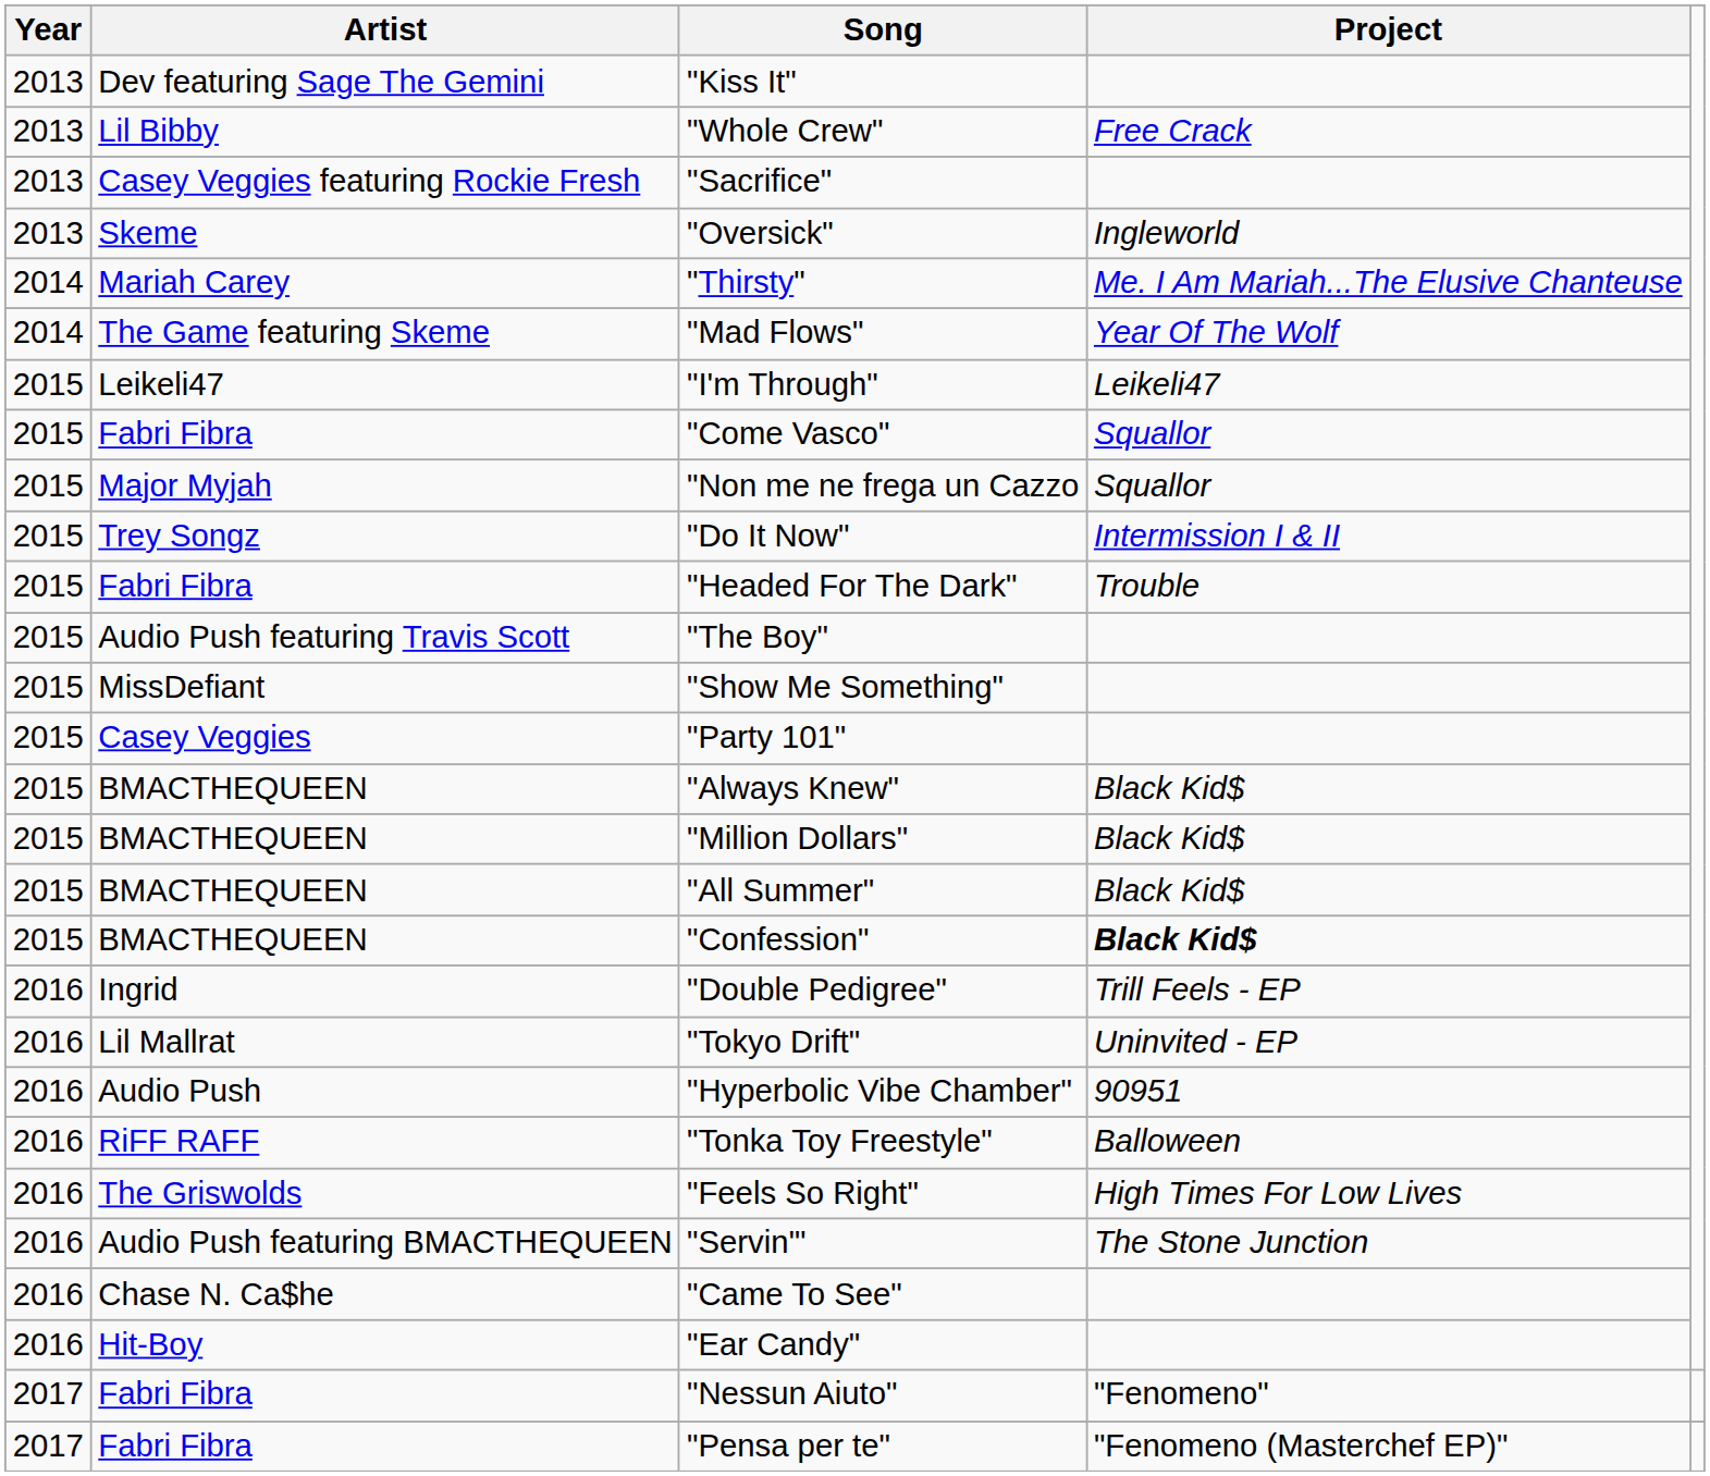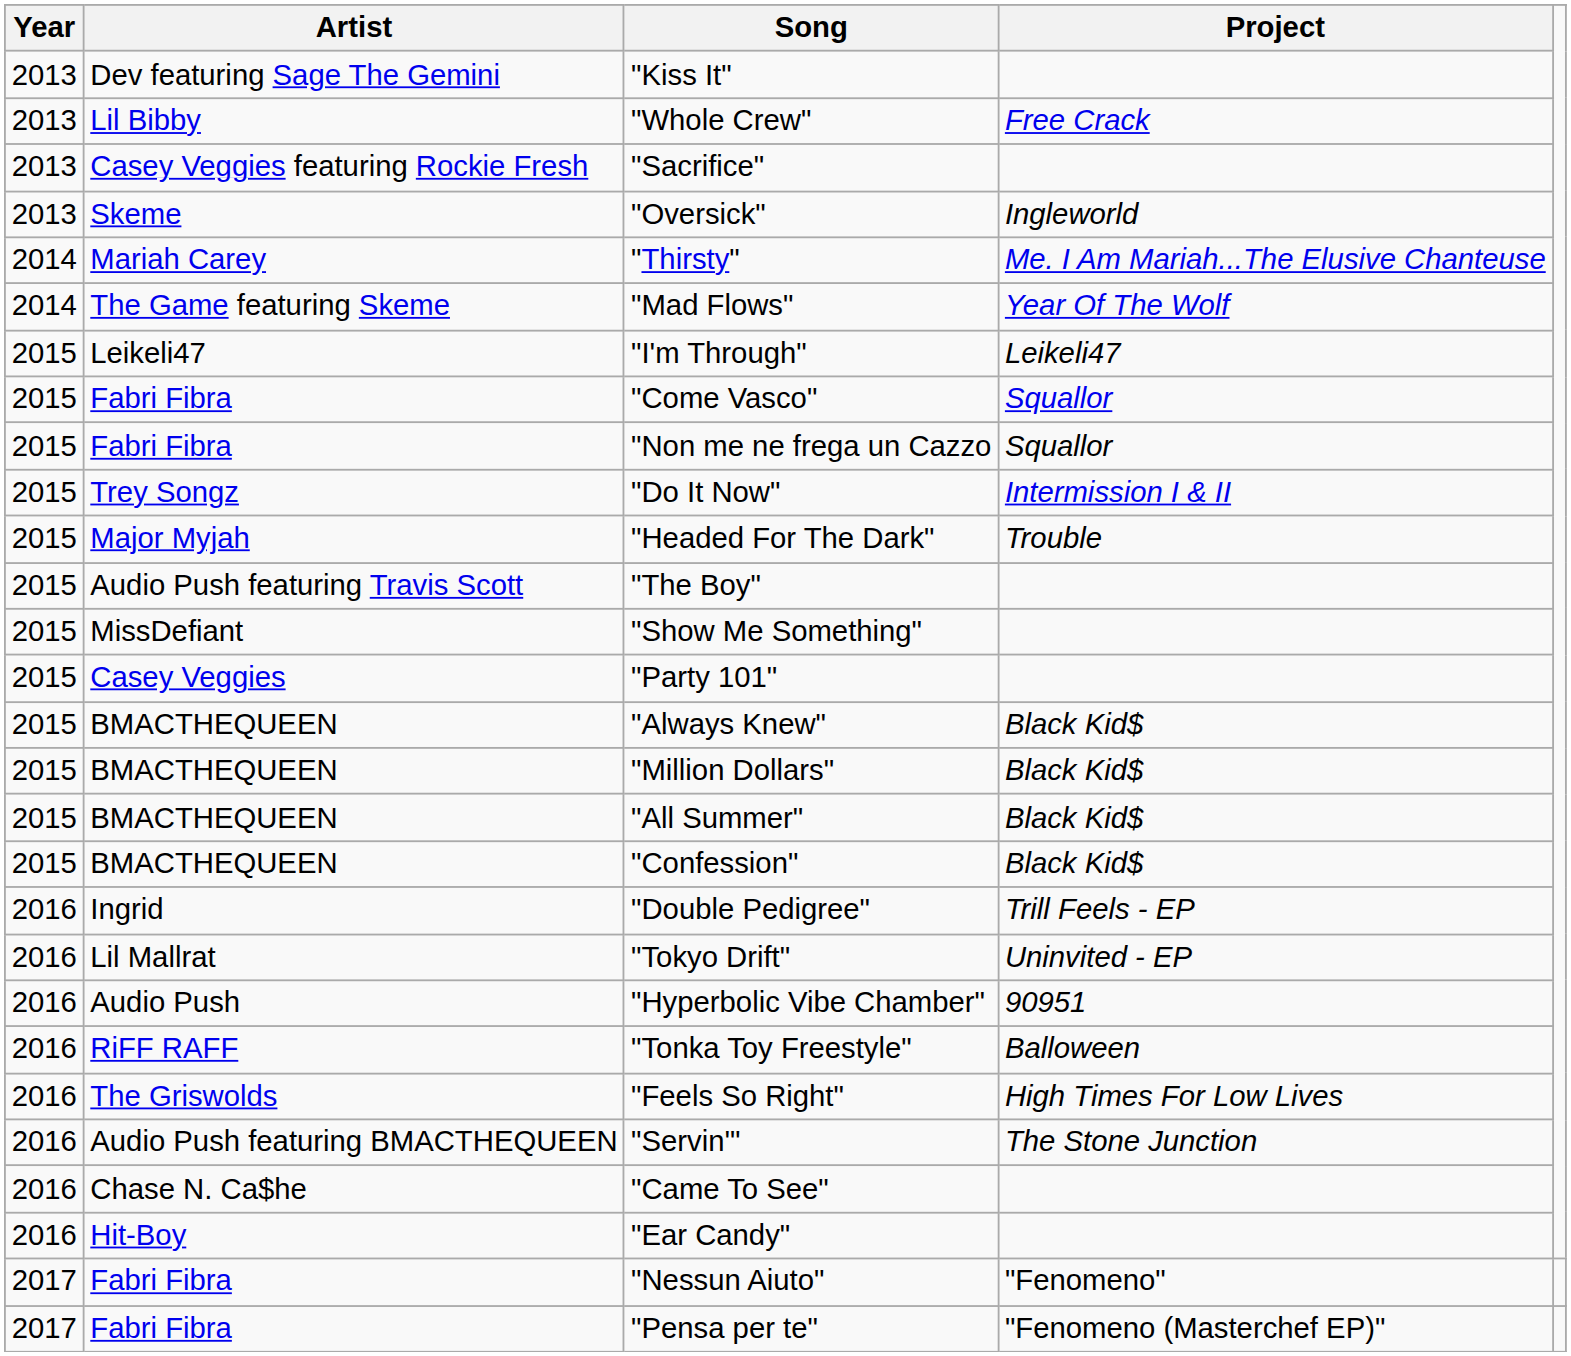"Non me ne frega un Cazzo | Artist: Major Myjah -> Fabri Fibra
"Headed For The Dark" | Artist: Fabri Fibra -> Major Myjah
"Confession" | Project: bold -> normal
